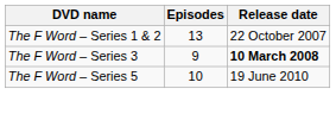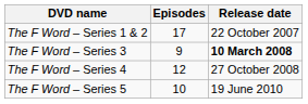The F Word – Series 1 & 2 | Episodes: 13 -> 17
+ row: The F Word – Series 4 | 12 | 27 October 2008
